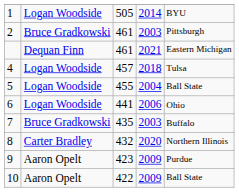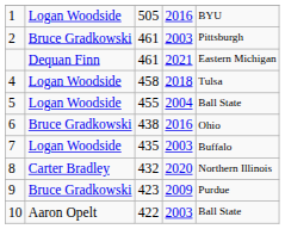1 | column 4: 2014 -> 2016
4 | column 3: 457 -> 458
6 | column 2: Logan Woodside -> Bruce Gradkowski
6 | column 3: 441 -> 438
6 | column 4: 2006 -> 2016
7 | column 2: Bruce Gradkowski -> Logan Woodside
9 | column 2: Aaron Opelt -> Bruce Gradkowski
10 | column 4: 2009 -> 2003
